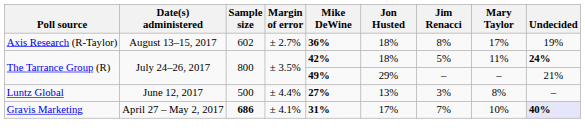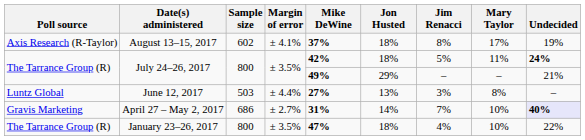August 13–15, 2017 | Margin of error: ± 2.7% -> ± 4.1%
August 13–15, 2017 | Mike DeWine: 36% -> 37%
June 12, 2017 | Sample size: 500 -> 503
April 27 – May 2, 2017 | Sample size: bold -> normal
April 27 – May 2, 2017 | Margin of error: ± 4.1% -> ± 2.7%
April 27 – May 2, 2017 | Jon Husted: 17% -> 14%
+ row: The Tarrance Group (R) | January 23–26, 2017 | 800 | ± 3.5% | 47% | 18% | 4% | 10% | 22%
